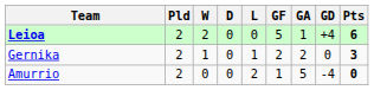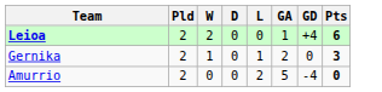- column: GF | 5 | 2 | 1
